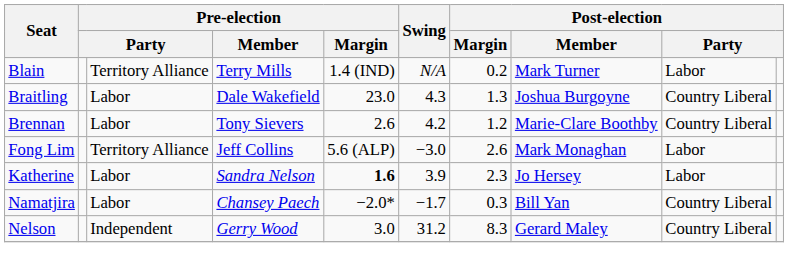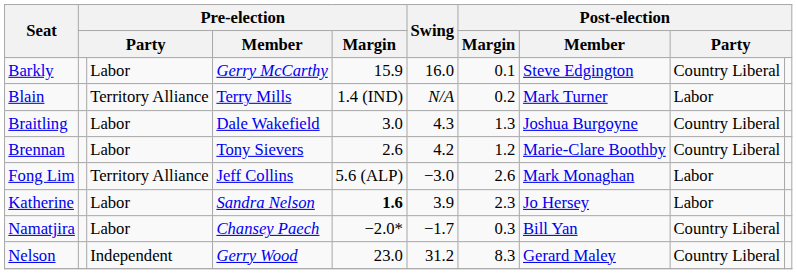+ row: Barkly | Labor | Gerry McCarthy | 15.9 | 16.0 | 0.1 | Steve Edgington | Country Liberal
Braitling | Pre-election / Margin: 23.0 -> 3.0
Nelson | Pre-election / Margin: 3.0 -> 23.0
